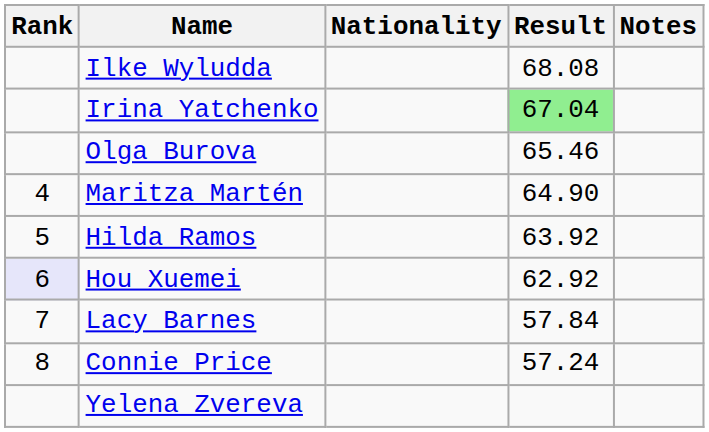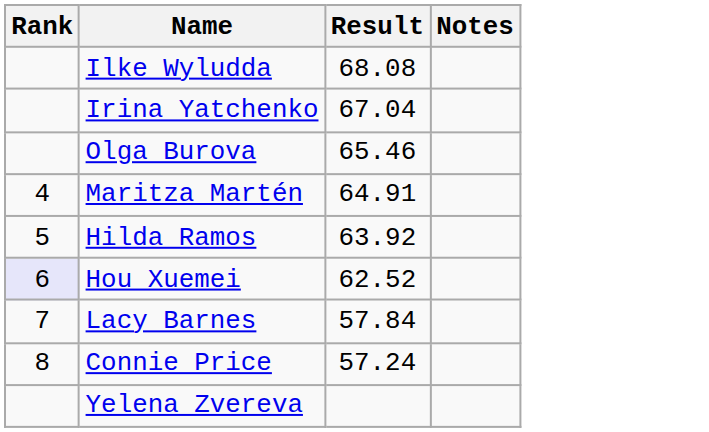- column: Nationality
Irina Yatchenko | Result: lightgreen background -> no background
Maritza Martén | Result: 64.90 -> 64.91
Hou Xuemei | Result: 62.92 -> 62.52
